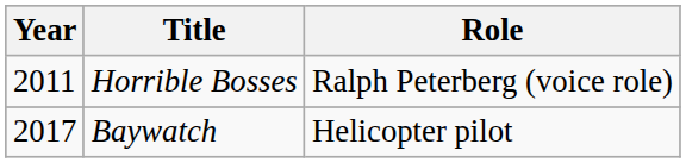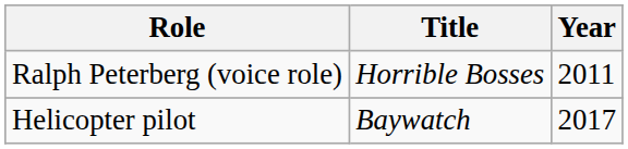columns swapped: Year <-> Role
